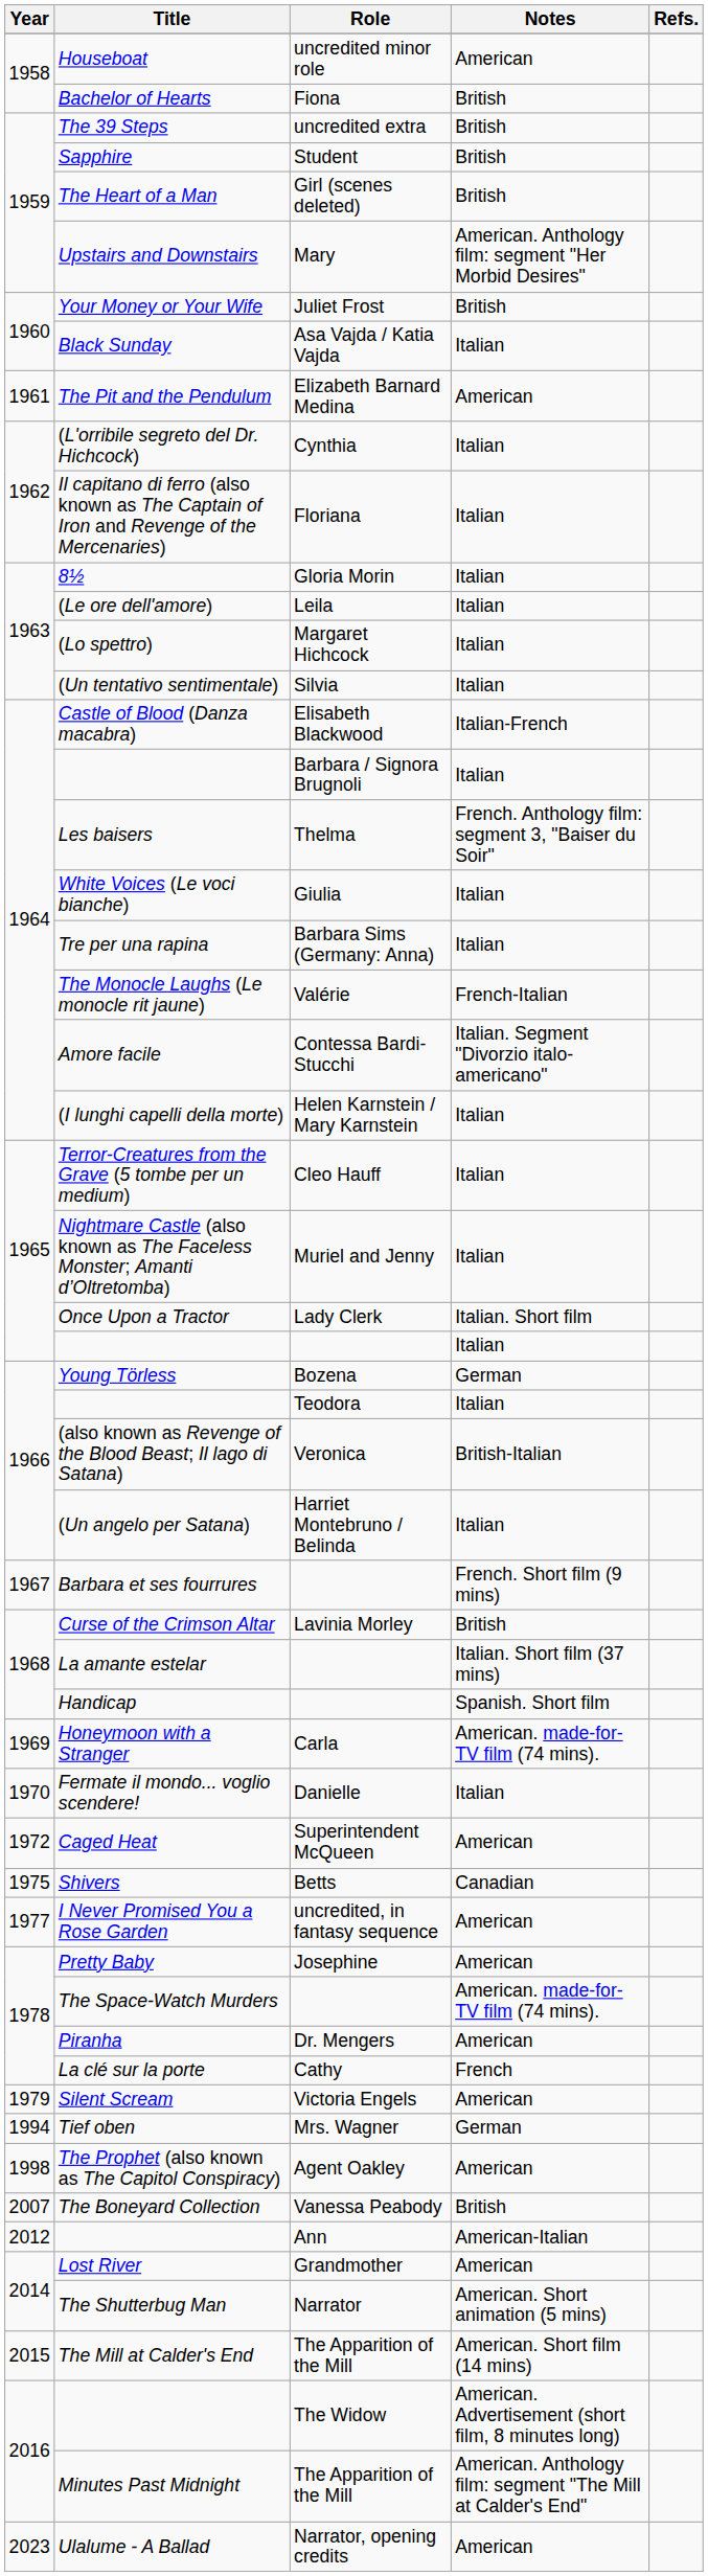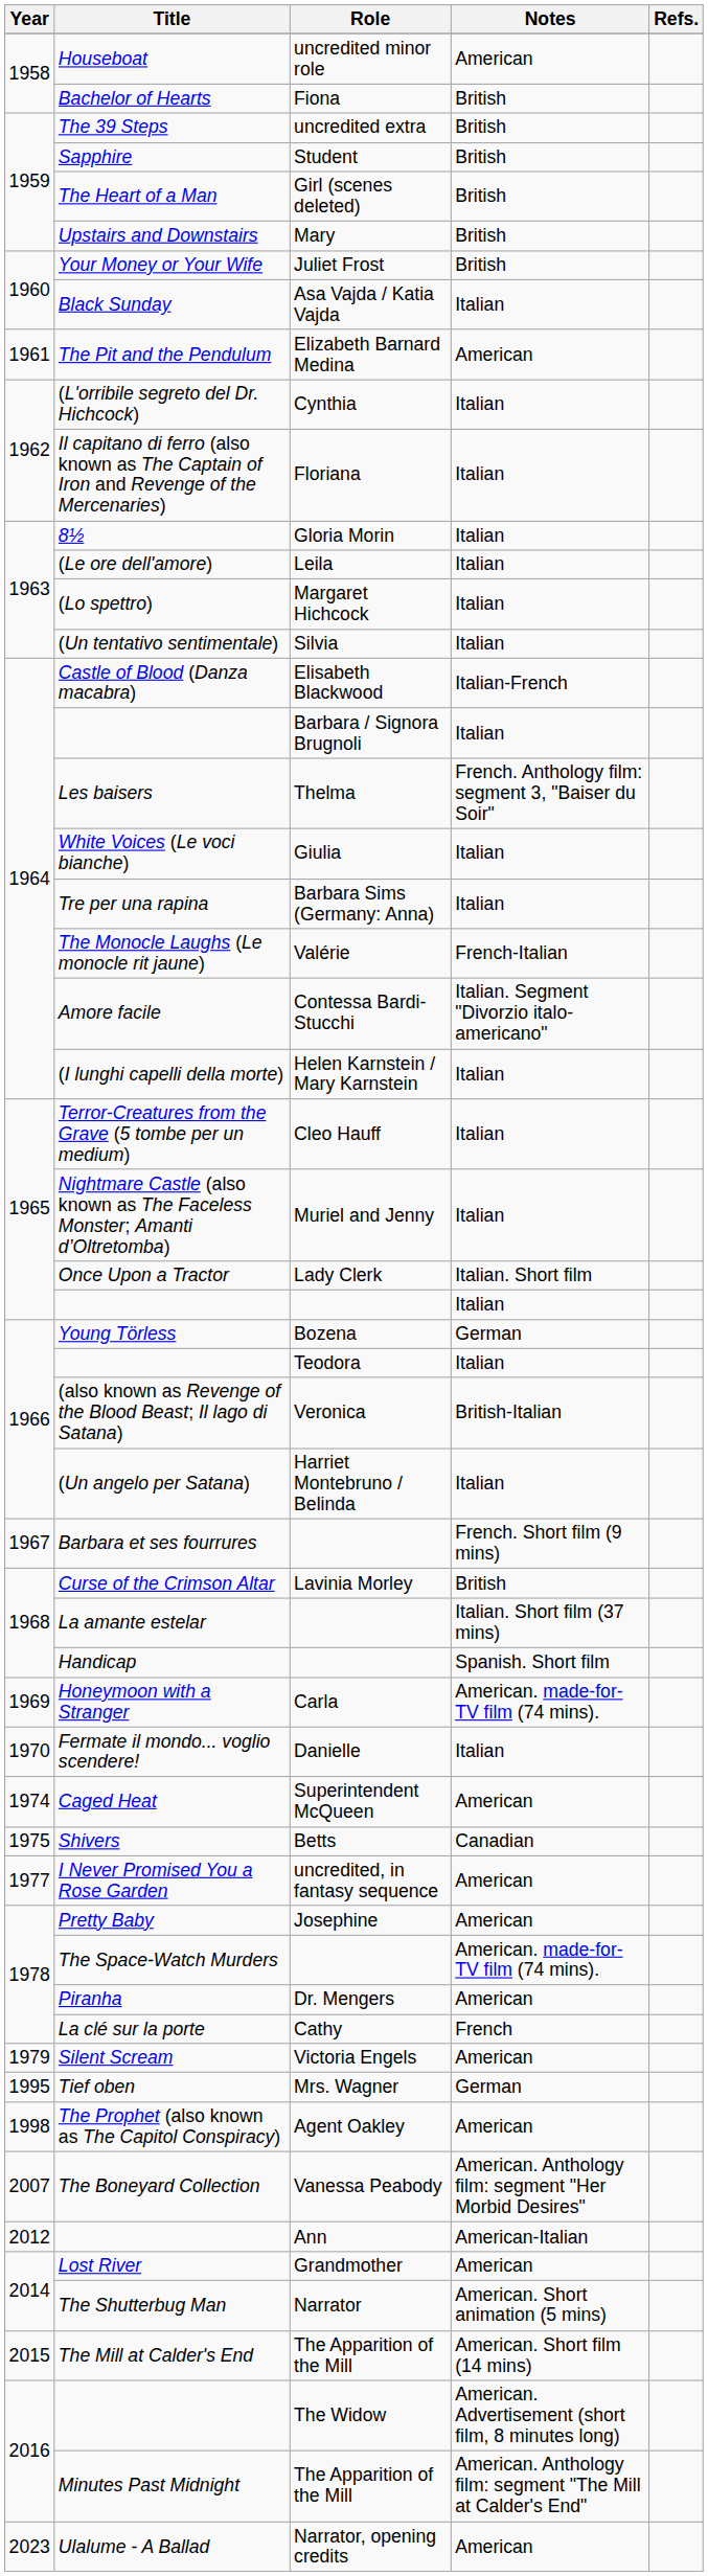Upstairs and Downstairs | Notes: American. Anthology film: segment "Her Morbid Desires" -> British
Caged Heat | Year: 1972 -> 1974
Tief oben | Year: 1994 -> 1995
The Boneyard Collection | Notes: British -> American. Anthology film: segment "Her Morbid Desires"
